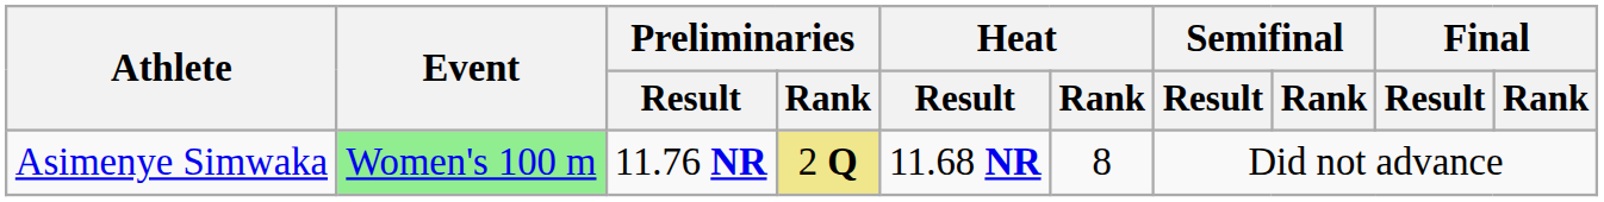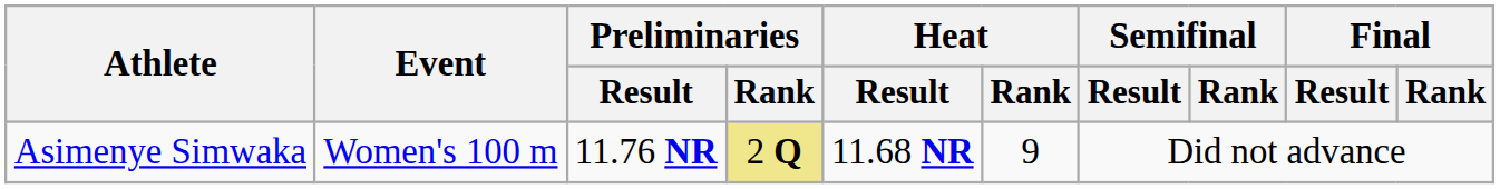Asimenye Simwaka | Event: lightgreen background -> no background
Asimenye Simwaka | Heat / Rank: 8 -> 9
